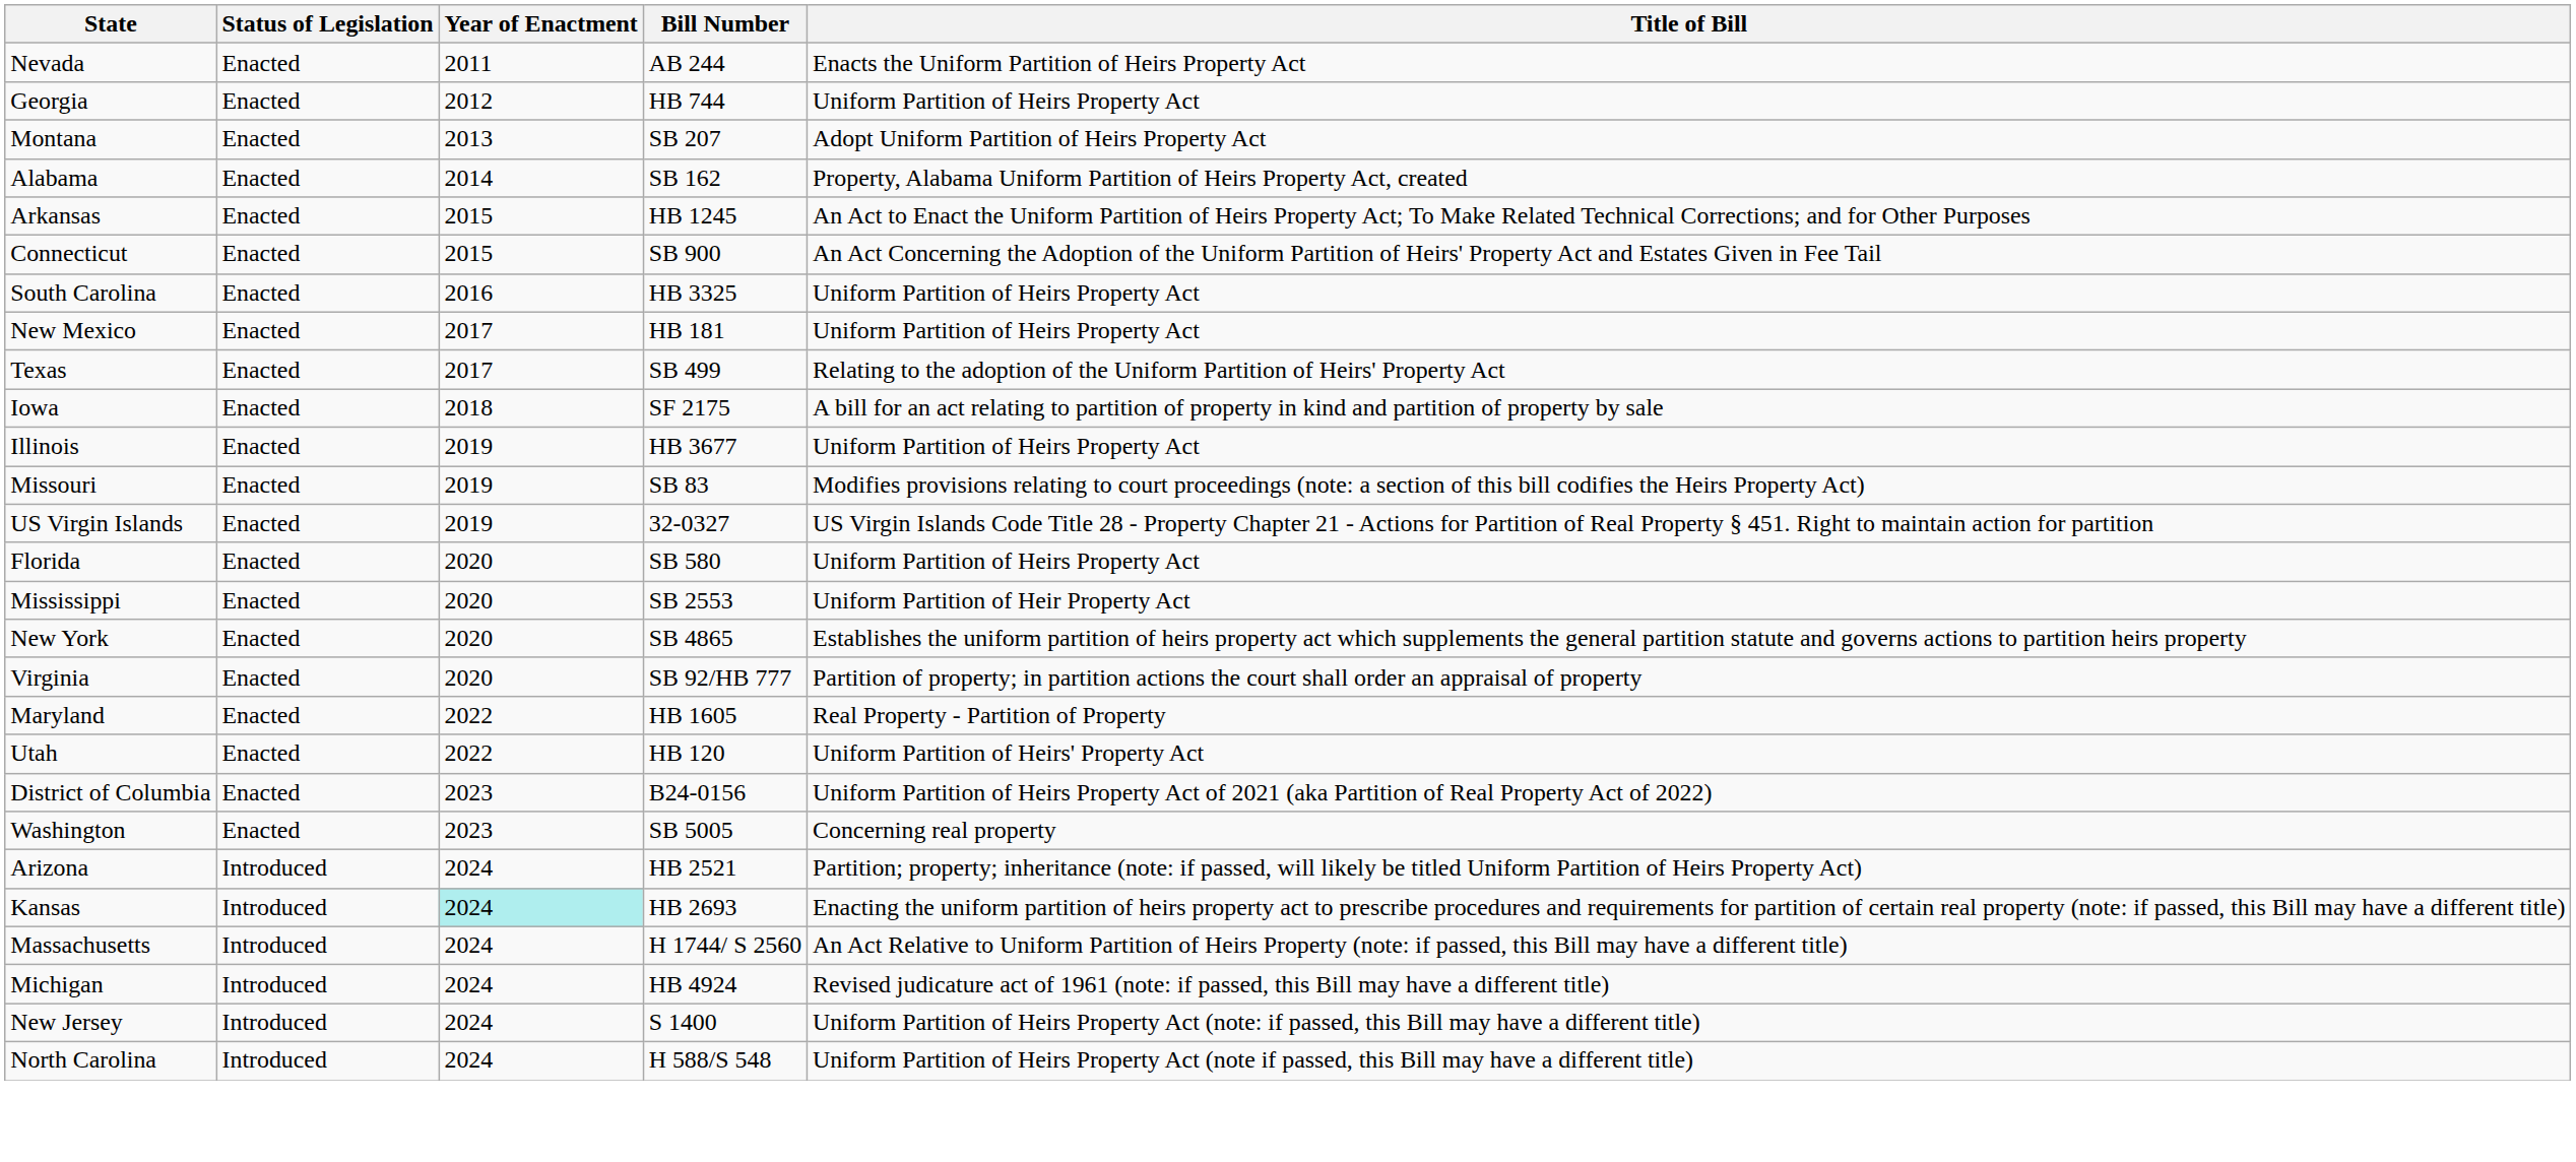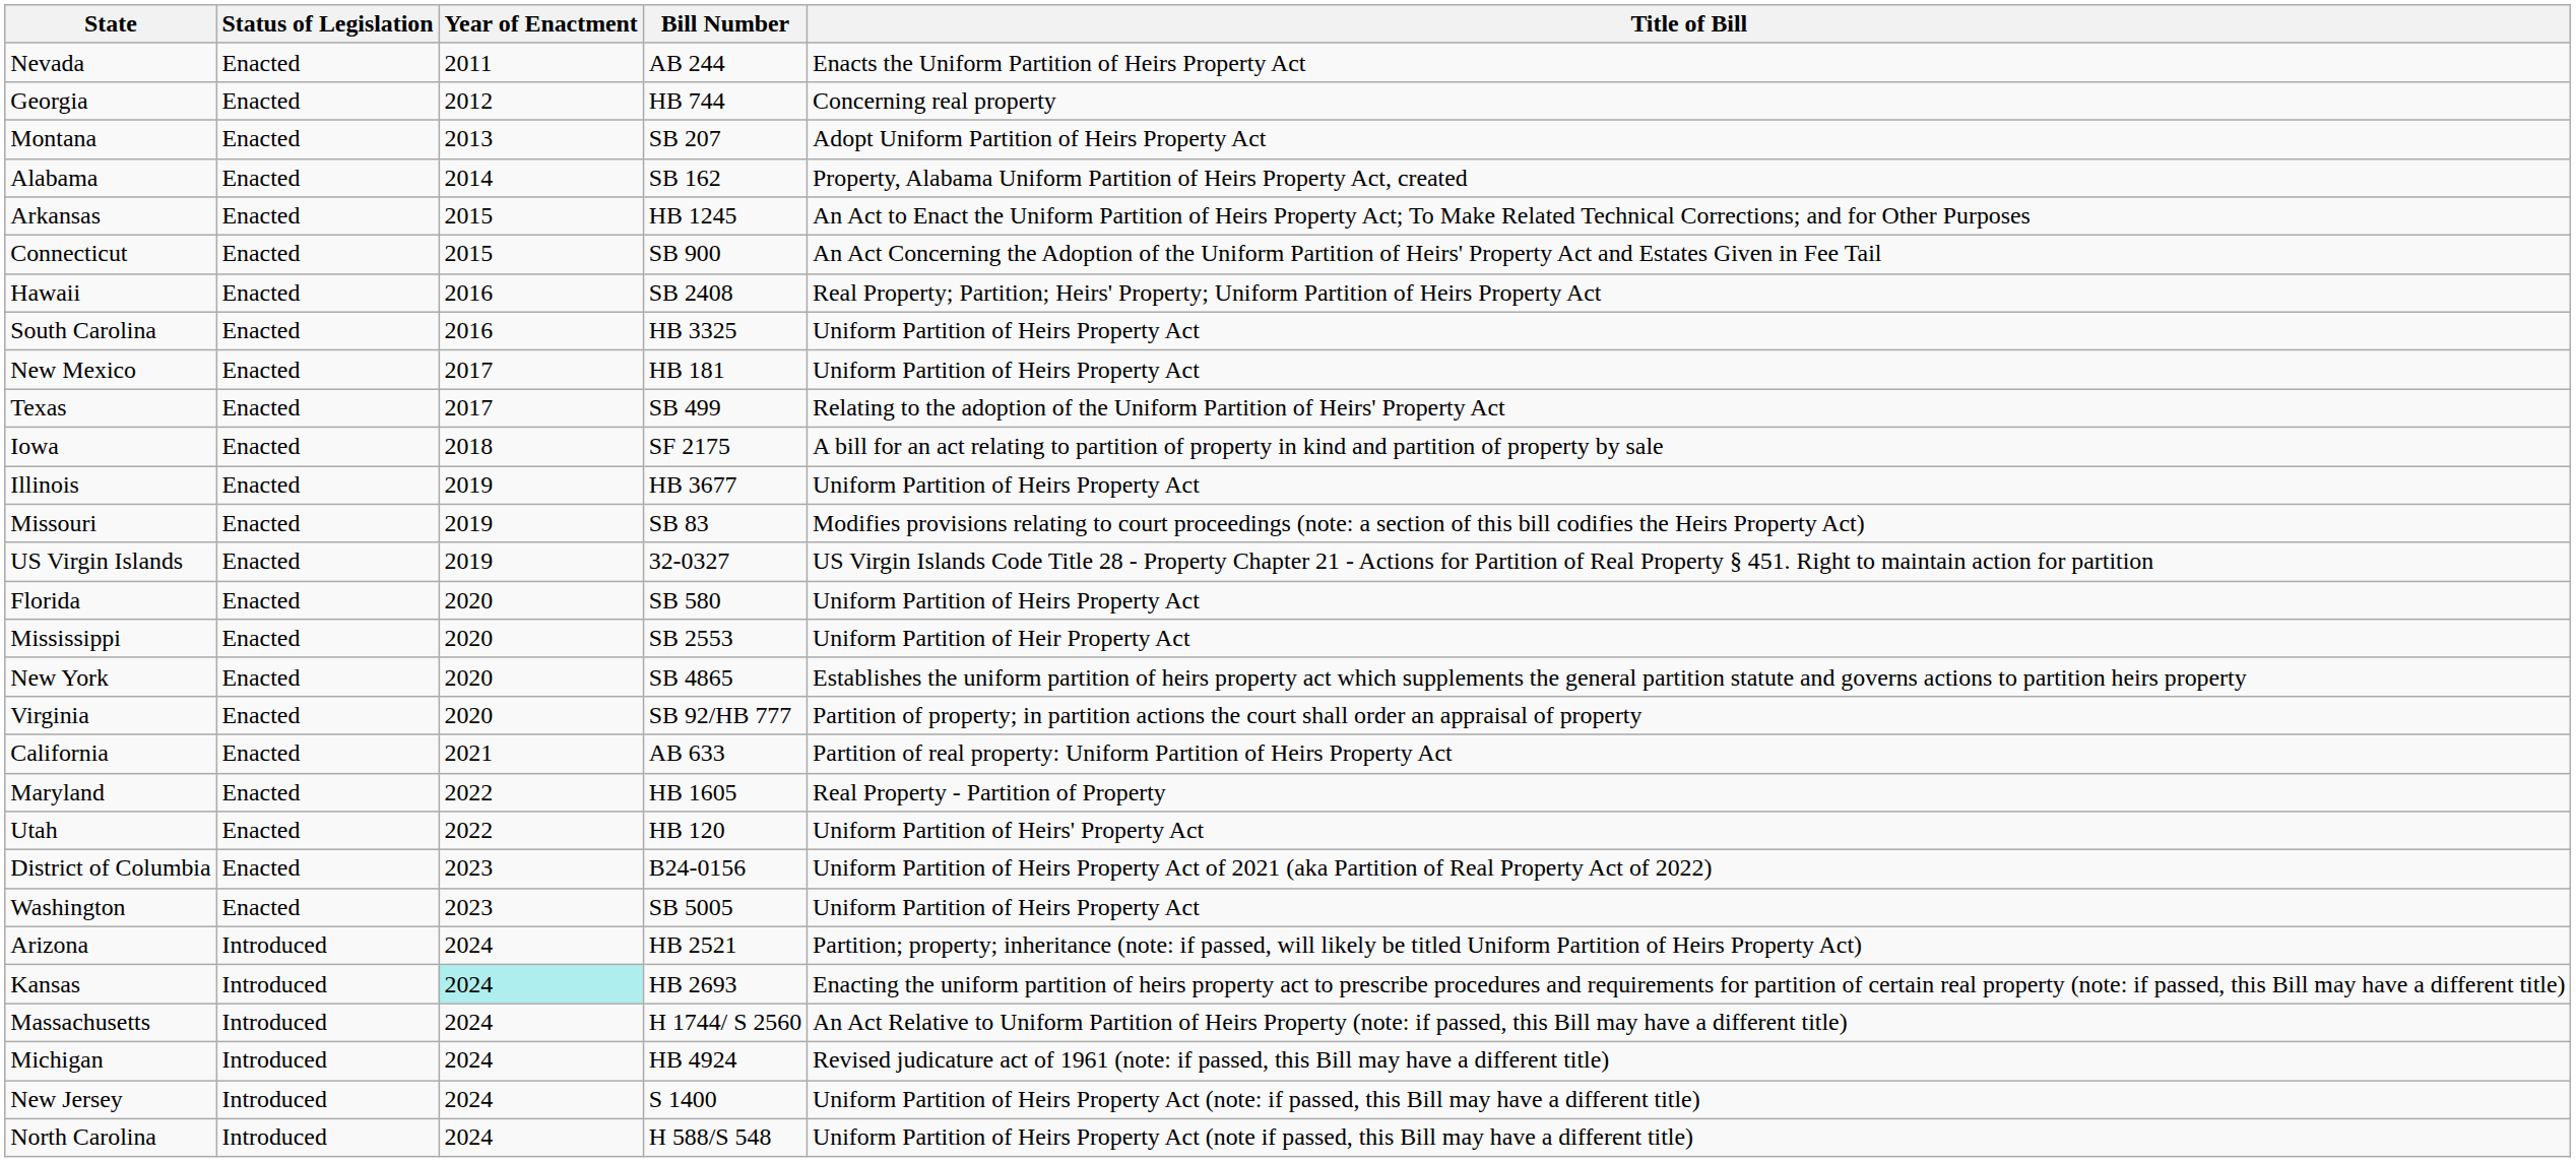Georgia | Title of Bill: Uniform Partition of Heirs Property Act -> Concerning real property
+ row: Hawaii | Enacted | 2016 | SB 2408 | Real Property; Partition; Heirs' Property; Uniform Partition of Heirs Property Act
+ row: California | Enacted | 2021 | AB 633 | Partition of real property: Uniform Partition of Heirs Property Act
Washington | Title of Bill: Concerning real property -> Uniform Partition of Heirs Property Act
